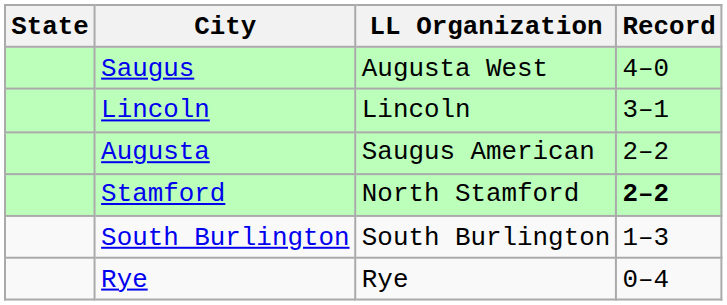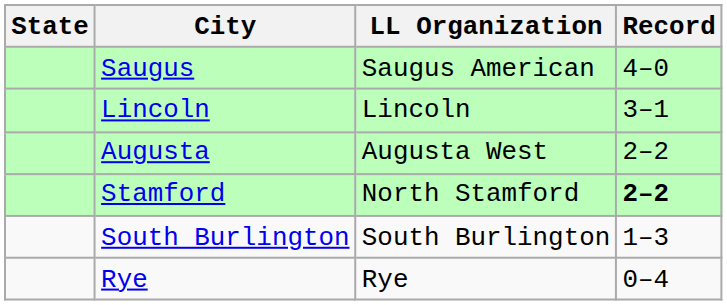Saugus | LL Organization: Augusta West -> Saugus American
Augusta | LL Organization: Saugus American -> Augusta West
